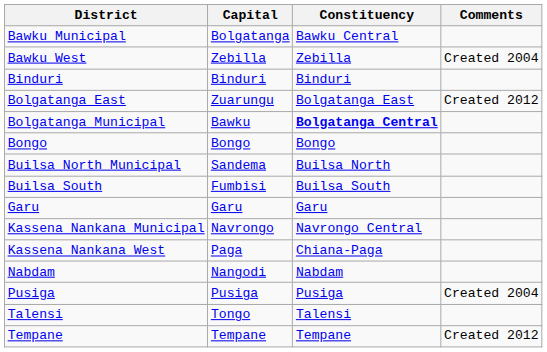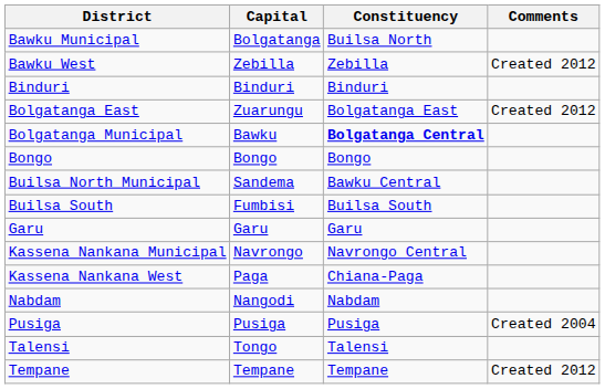Bawku Municipal | Constituency: Bawku Central -> Builsa North
Bawku West | Comments: Created 2004 -> Created 2012
Builsa North Municipal | Constituency: Builsa North -> Bawku Central
